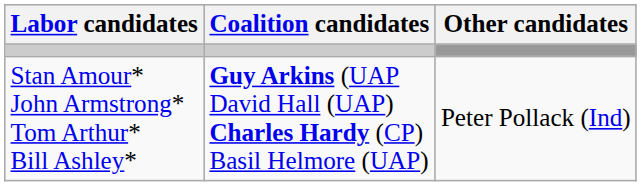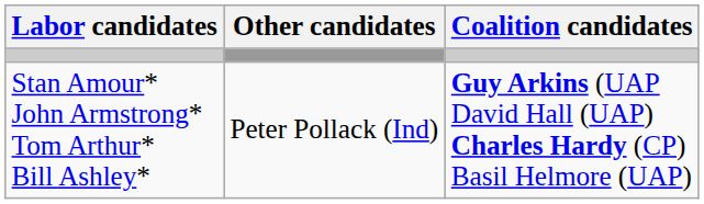columns swapped: Coalition candidates <-> Other candidates
